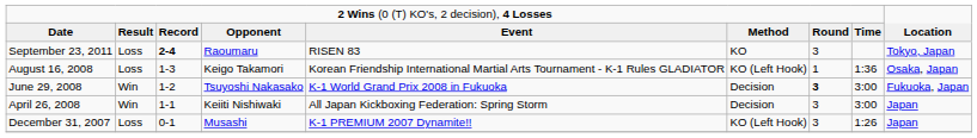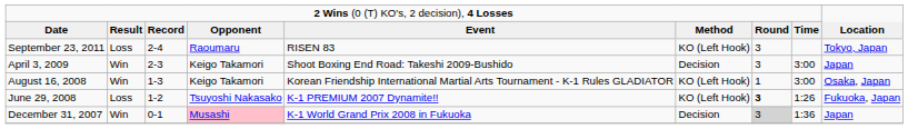September 23, 2011 | column 3: bold -> normal
September 23, 2011 | column 6: KO -> KO (Left Hook)
+ row: April 3, 2009 | Win | 2-3 | Keigo Takamori | Shoot Boxing End Road: Takeshi 2009-Bushido | Decision | 3 | 3:00 | Japan
August 16, 2008 | column 2: Loss -> Win
August 16, 2008 | column 8: 1:36 -> 3:00
June 29, 2008 | column 2: Win -> Loss
June 29, 2008 | column 5: K-1 World Grand Prix 2008 in Fukuoka -> K-1 PREMIUM 2007 Dynamite!!
June 29, 2008 | column 6: Decision -> KO (Left Hook)
June 29, 2008 | column 8: 3:00 -> 1:26
- row: April 26, 2008 | Win | 1-1 | Keiiti Nishiwaki | All Japan Kickboxing Federation: Spring Storm | Decision | 3 | 3:00 | Japan
December 31, 2007 | column 2: Loss -> Win
December 31, 2007 | column 4: no background -> pink background
December 31, 2007 | column 5: K-1 PREMIUM 2007 Dynamite!! -> K-1 World Grand Prix 2008 in Fukuoka
December 31, 2007 | column 6: KO (Left Hook) -> Decision
December 31, 2007 | column 7: no background -> lightgrey background
December 31, 2007 | column 8: 1:26 -> 1:36
